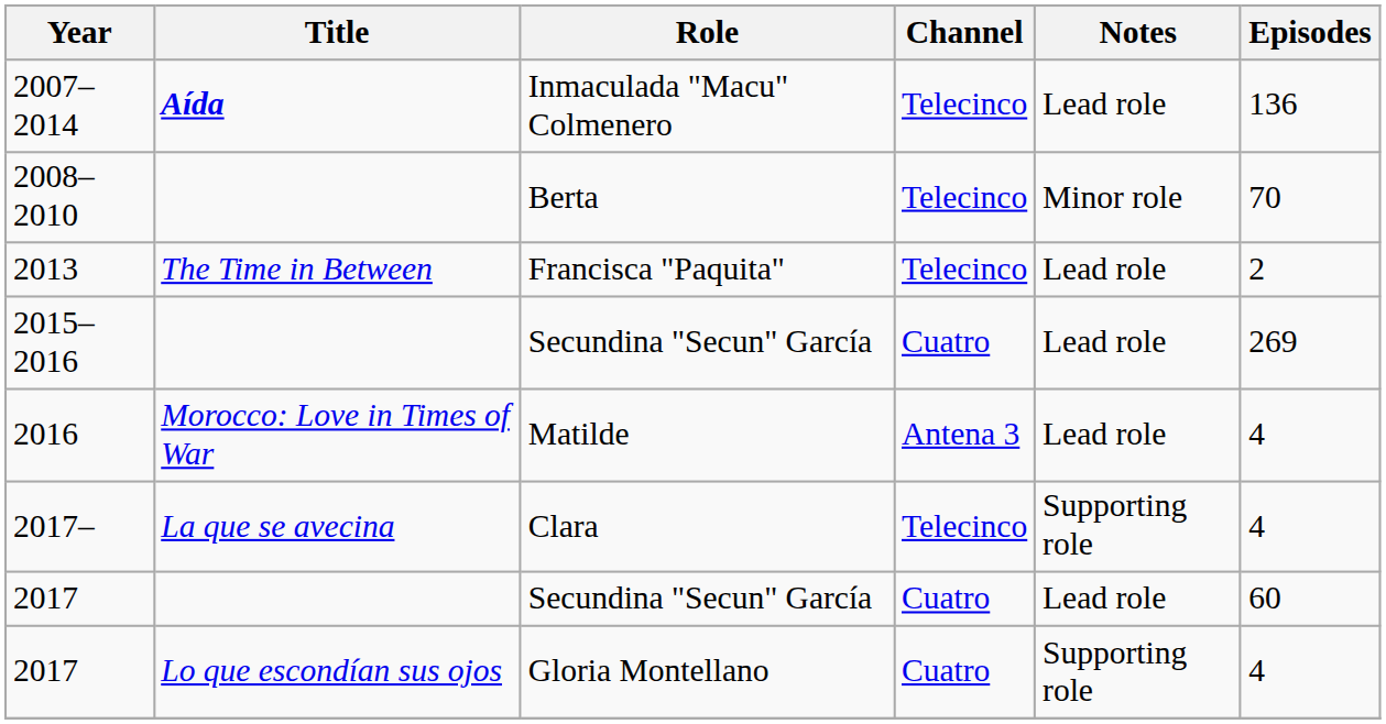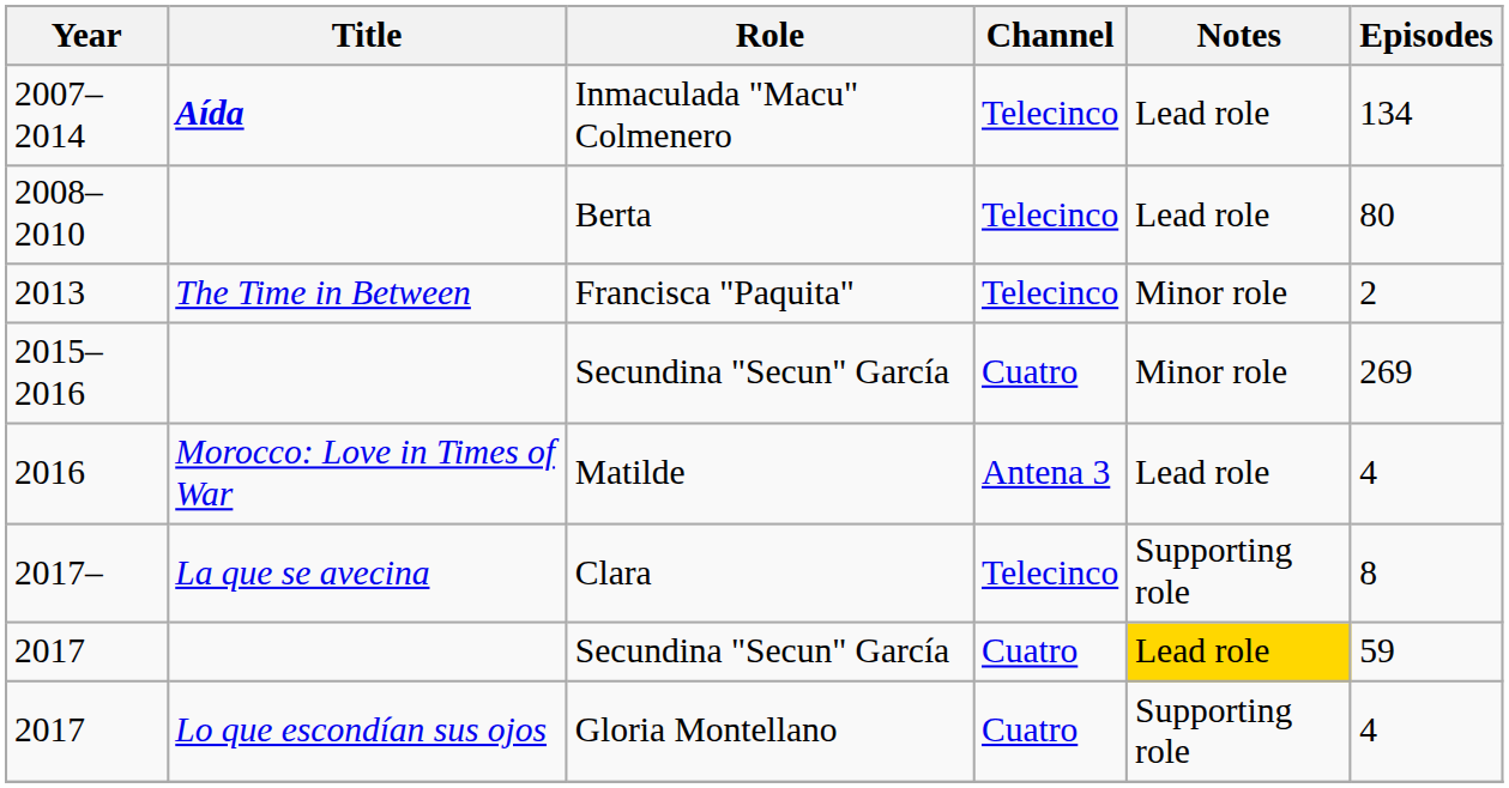2007–2014 | Episodes: 136 -> 134
2008–2010 | Notes: Minor role -> Lead role
2008–2010 | Episodes: 70 -> 80
2013 | Notes: Lead role -> Minor role
2015–2016 | Notes: Lead role -> Minor role
2017– | Episodes: 4 -> 8
2017 / Secundina "Secun" García | Notes: no background -> gold background
2017 / Secundina "Secun" García | Episodes: 60 -> 59
